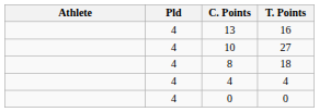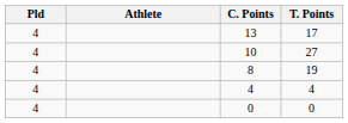columns swapped: Athlete <-> Pld
13 | T. Points: 16 -> 17
8 | T. Points: 18 -> 19
